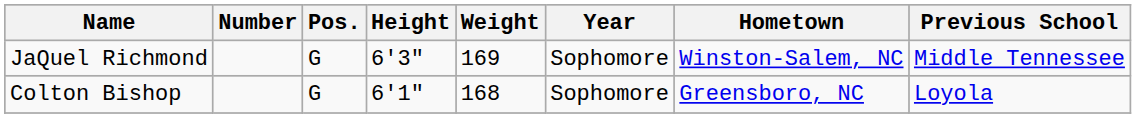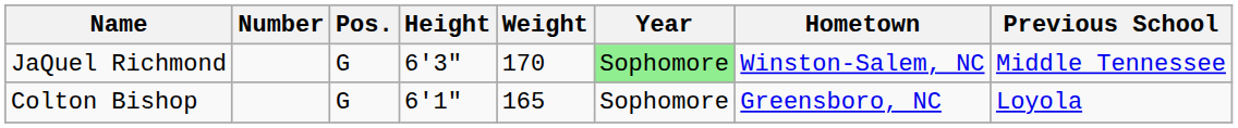JaQuel Richmond | Weight: 169 -> 170
JaQuel Richmond | Year: no background -> lightgreen background
Colton Bishop | Weight: 168 -> 165
